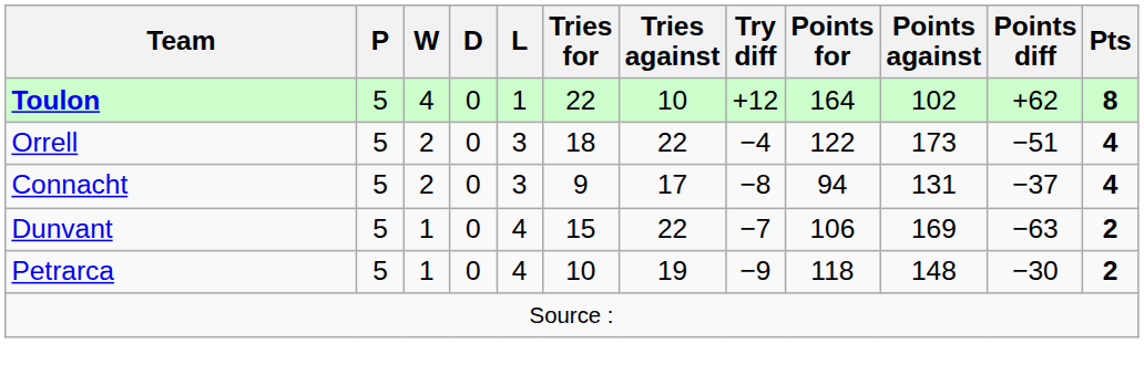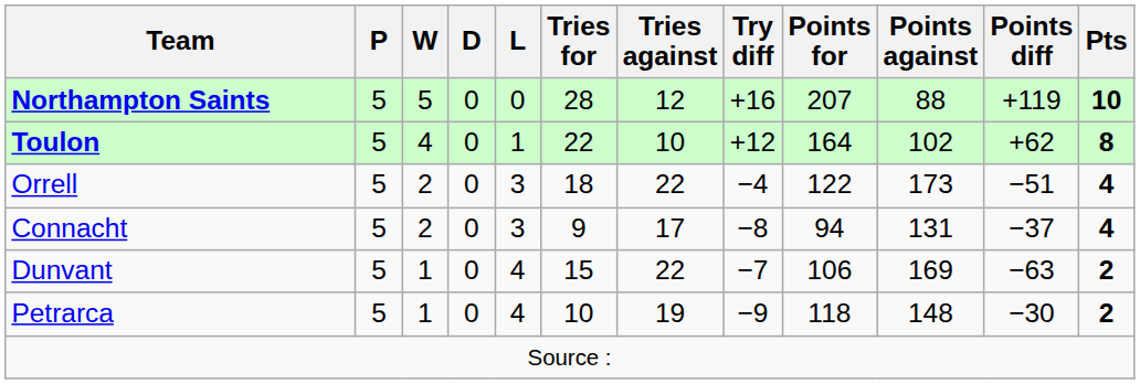+ row: Northampton Saints | 5 | 5 | 0 | 0 | 28 | 12 | +16 | 207 | 88 | +119 | 10
